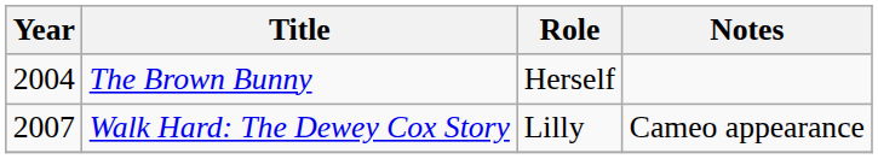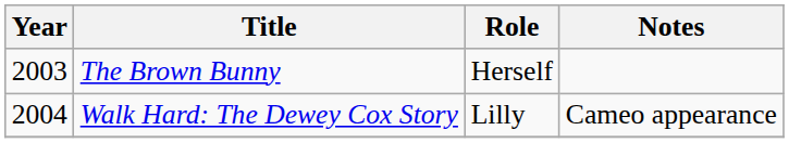The Brown Bunny | Year: 2004 -> 2003
Walk Hard: The Dewey Cox Story | Year: 2007 -> 2004
